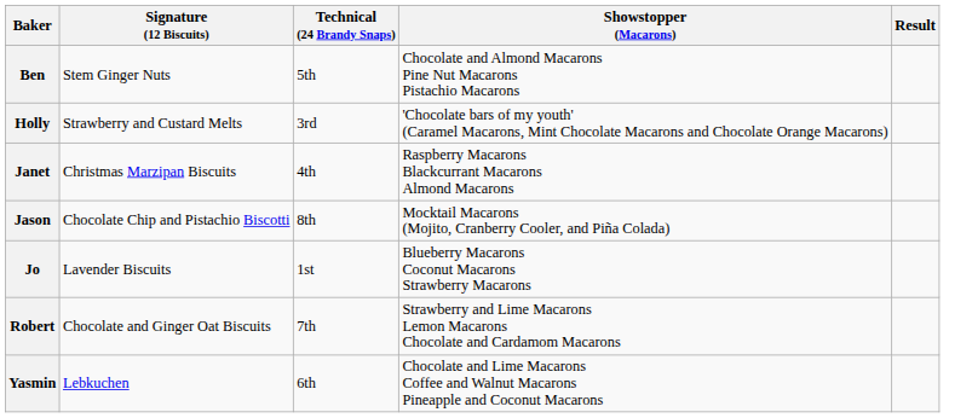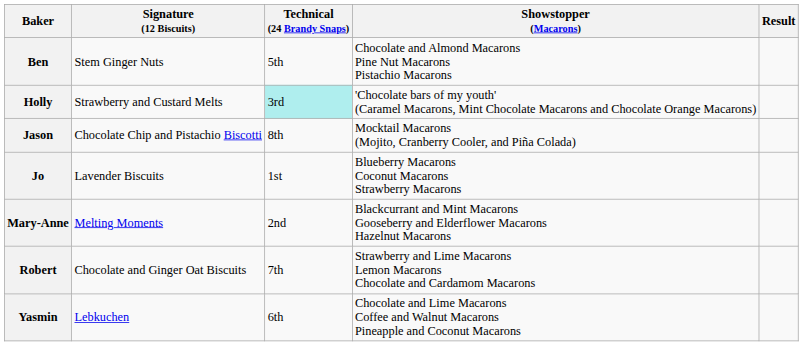Holly | Technical (24 Brandy Snaps): no background -> paleturquoise background
- row: Janet | Christmas Marzipan Biscuits | 4th | Raspberry Macarons Blackcurrant Macarons Almond Macarons
+ row: Mary-Anne | Melting Moments | 2nd | Blackcurrant and Mint Macarons Gooseberry and Elderflower Macarons Hazelnut Macarons
